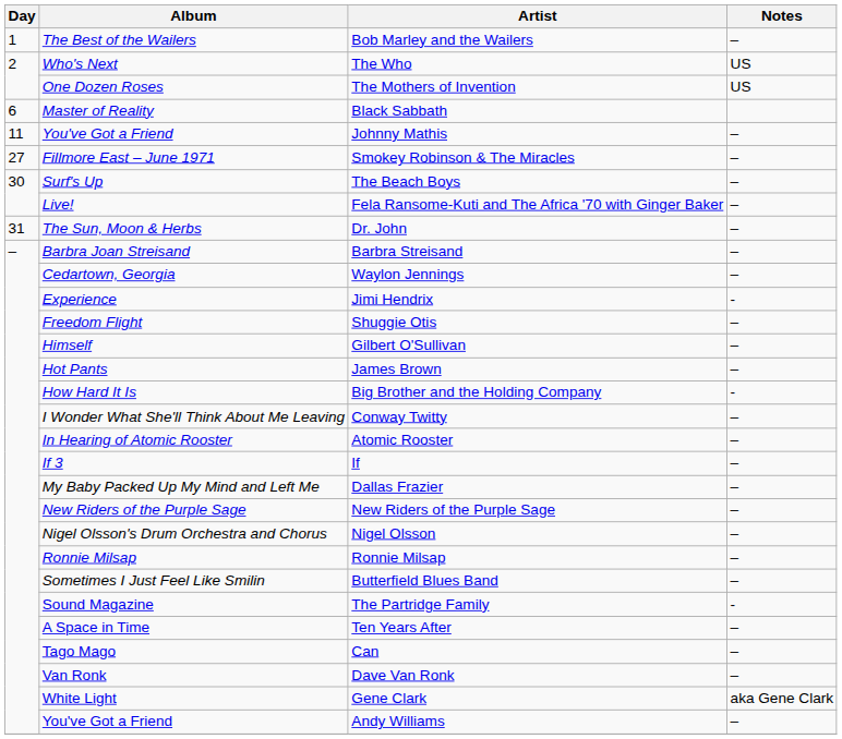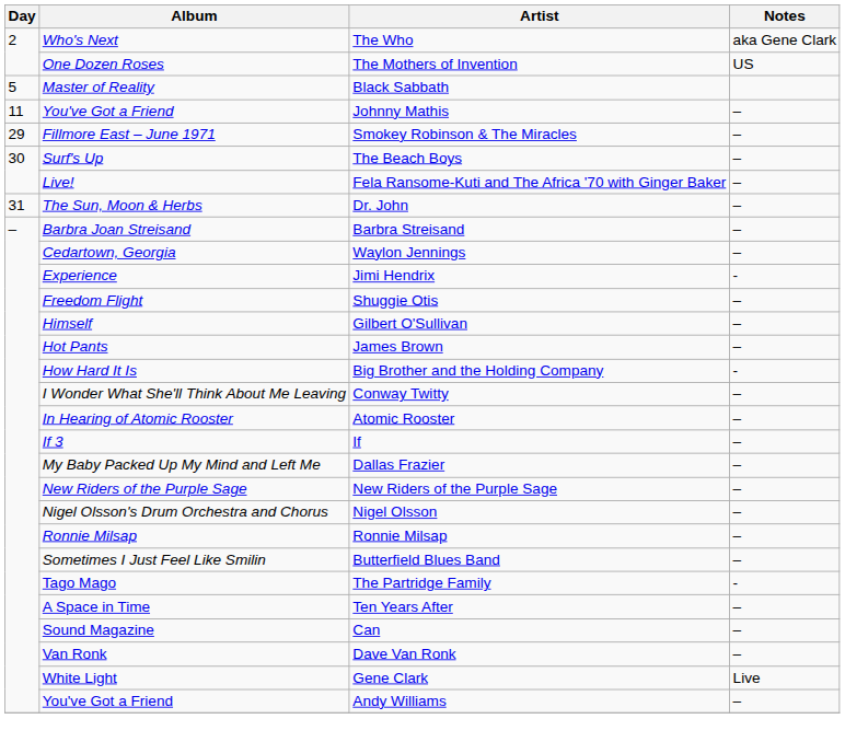- row: 1 | The Best of the Wailers | Bob Marley and the Wailers | –
The Who | Notes: US -> aka Gene Clark
Black Sabbath | Day: 6 -> 5
Smokey Robinson & The Miracles | Day: 27 -> 29
The Partridge Family | Album: Sound Magazine -> Tago Mago
Can | Album: Tago Mago -> Sound Magazine
Gene Clark | Notes: aka Gene Clark -> Live
